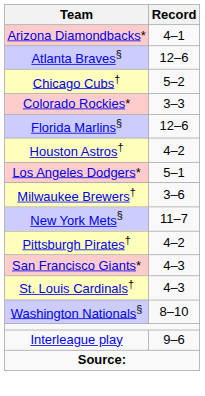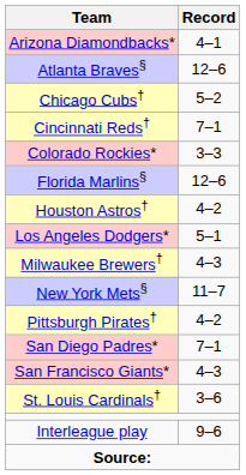+ row: Cincinnati Reds† | 7–1
Milwaukee Brewers† | Record: 3–6 -> 4–3
+ row: San Diego Padres* | 7–1
St. Louis Cardinals† | Record: 4–3 -> 3–6
- row: Washington Nationals§ | 8–10
